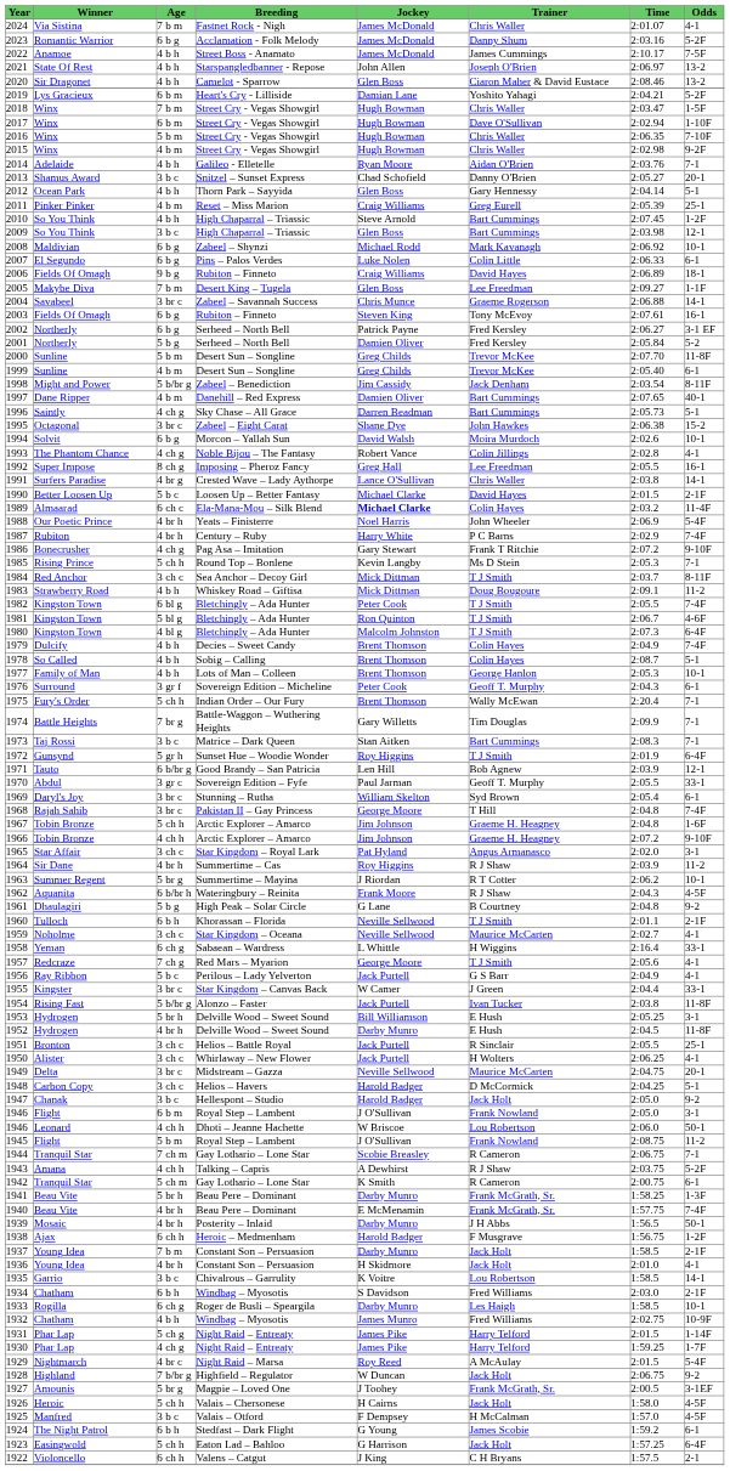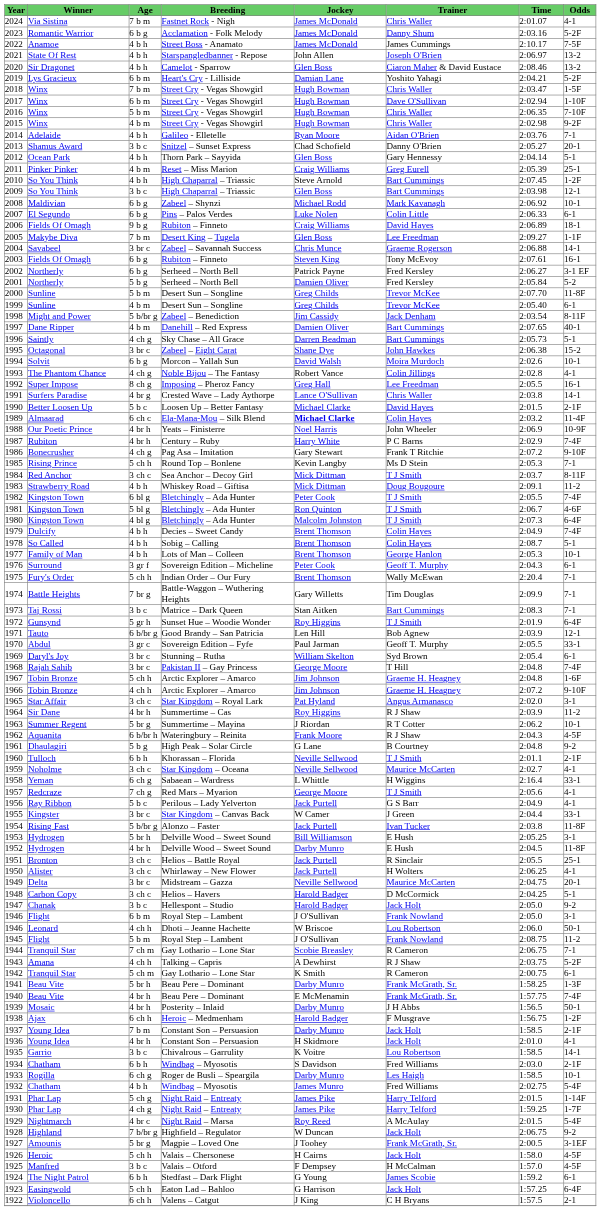1988 | Odds: 5-4F -> 10-9F
1932 | Odds: 10-9F -> 5-4F
